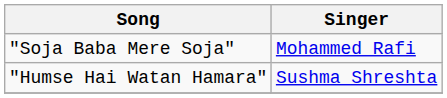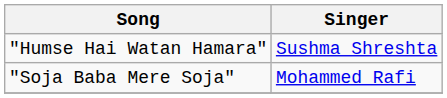rows swapped: "Soja Baba Mere Soja" <-> "Humse Hai Watan Hamara"
